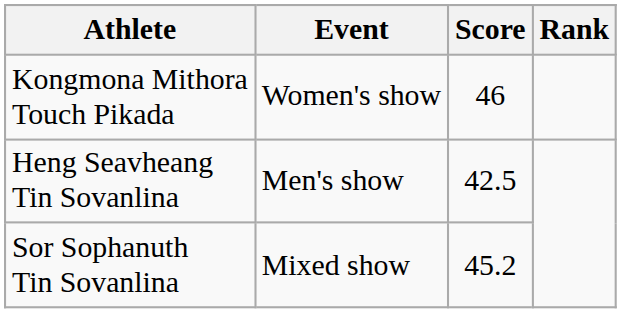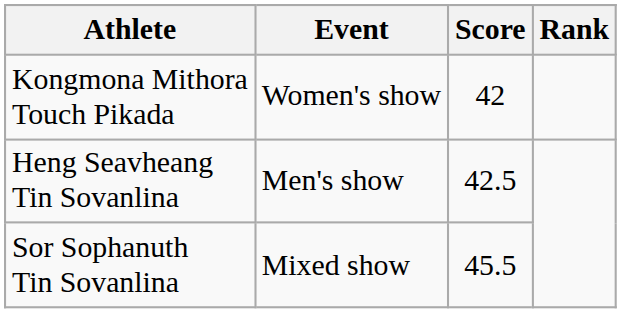Kongmona Mithora Touch Pikada | Score: 46 -> 42
Sor Sophanuth Tin Sovanlina | Score: 45.2 -> 45.5
